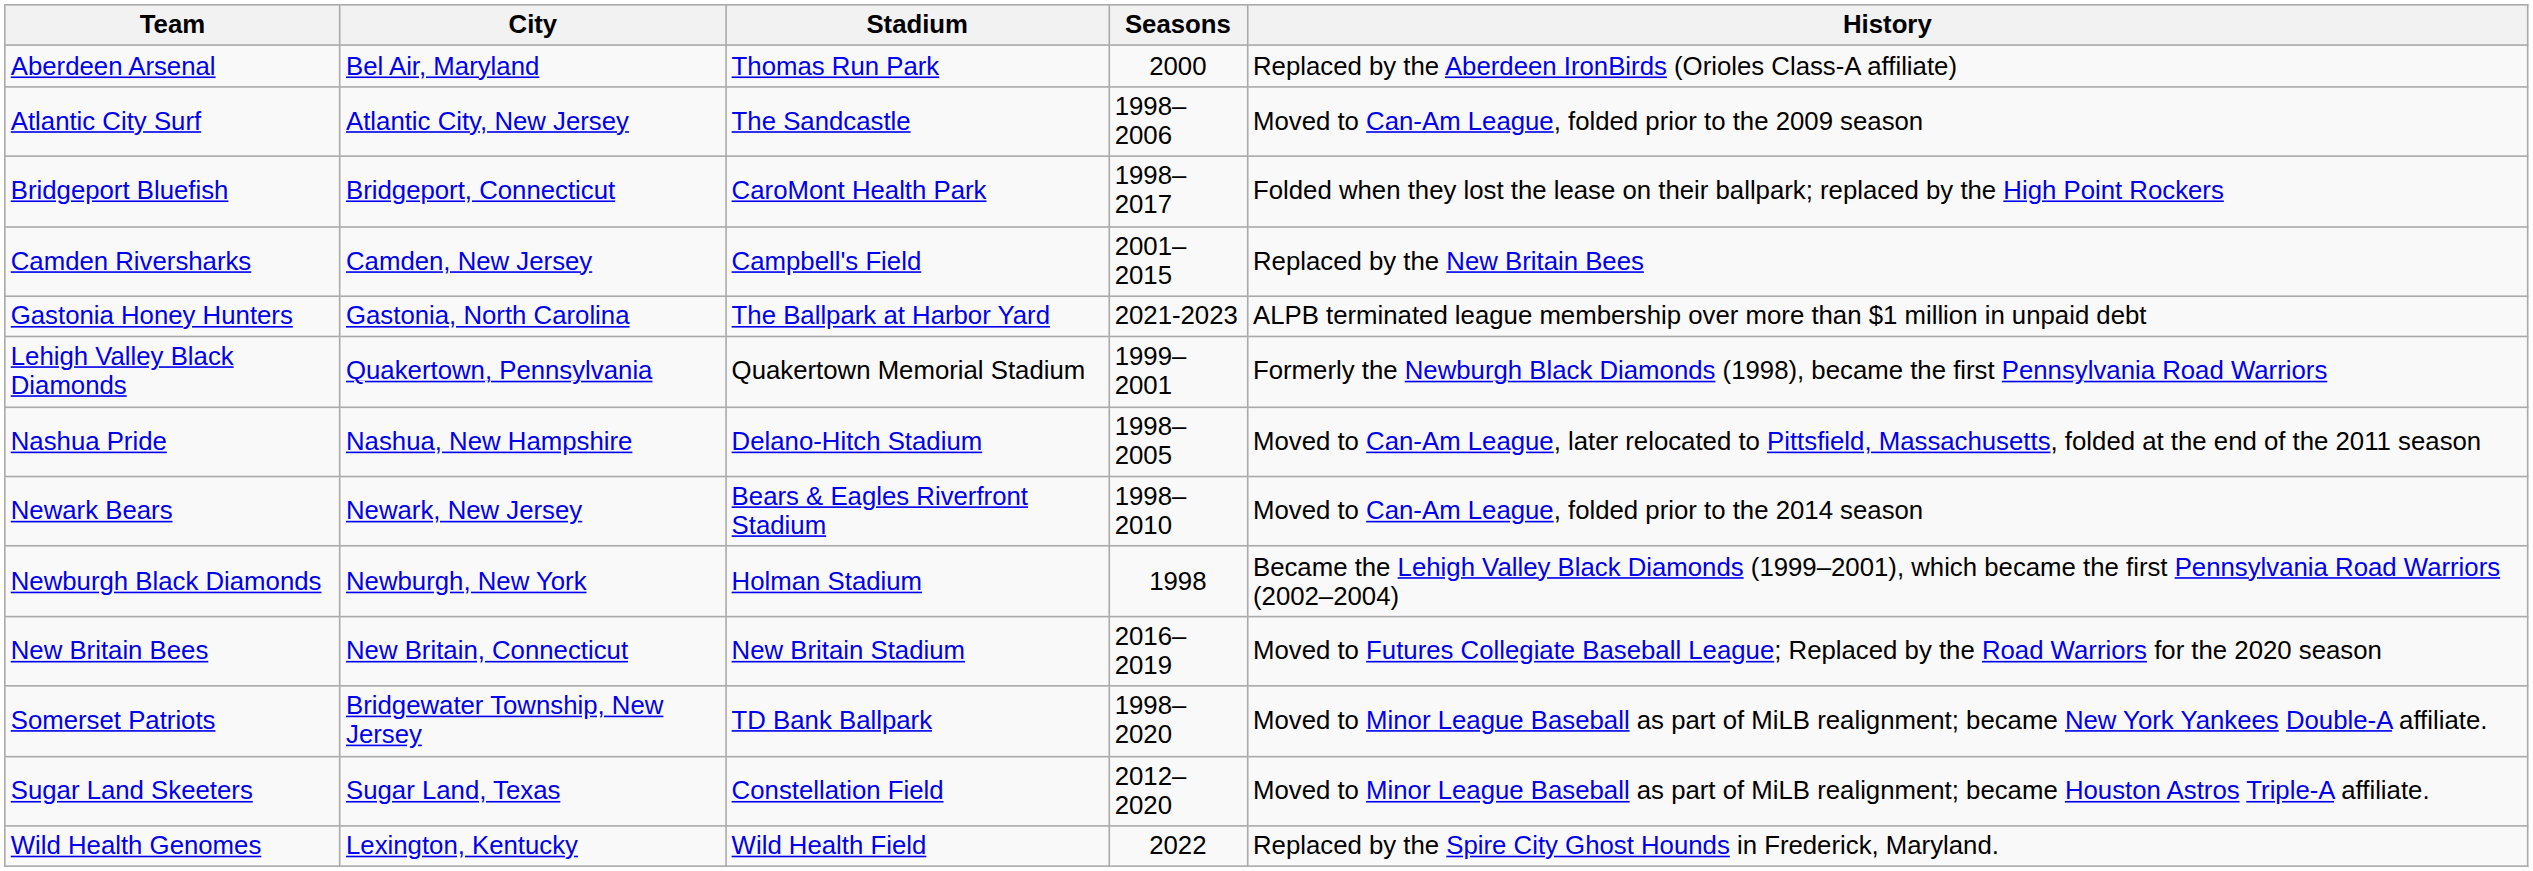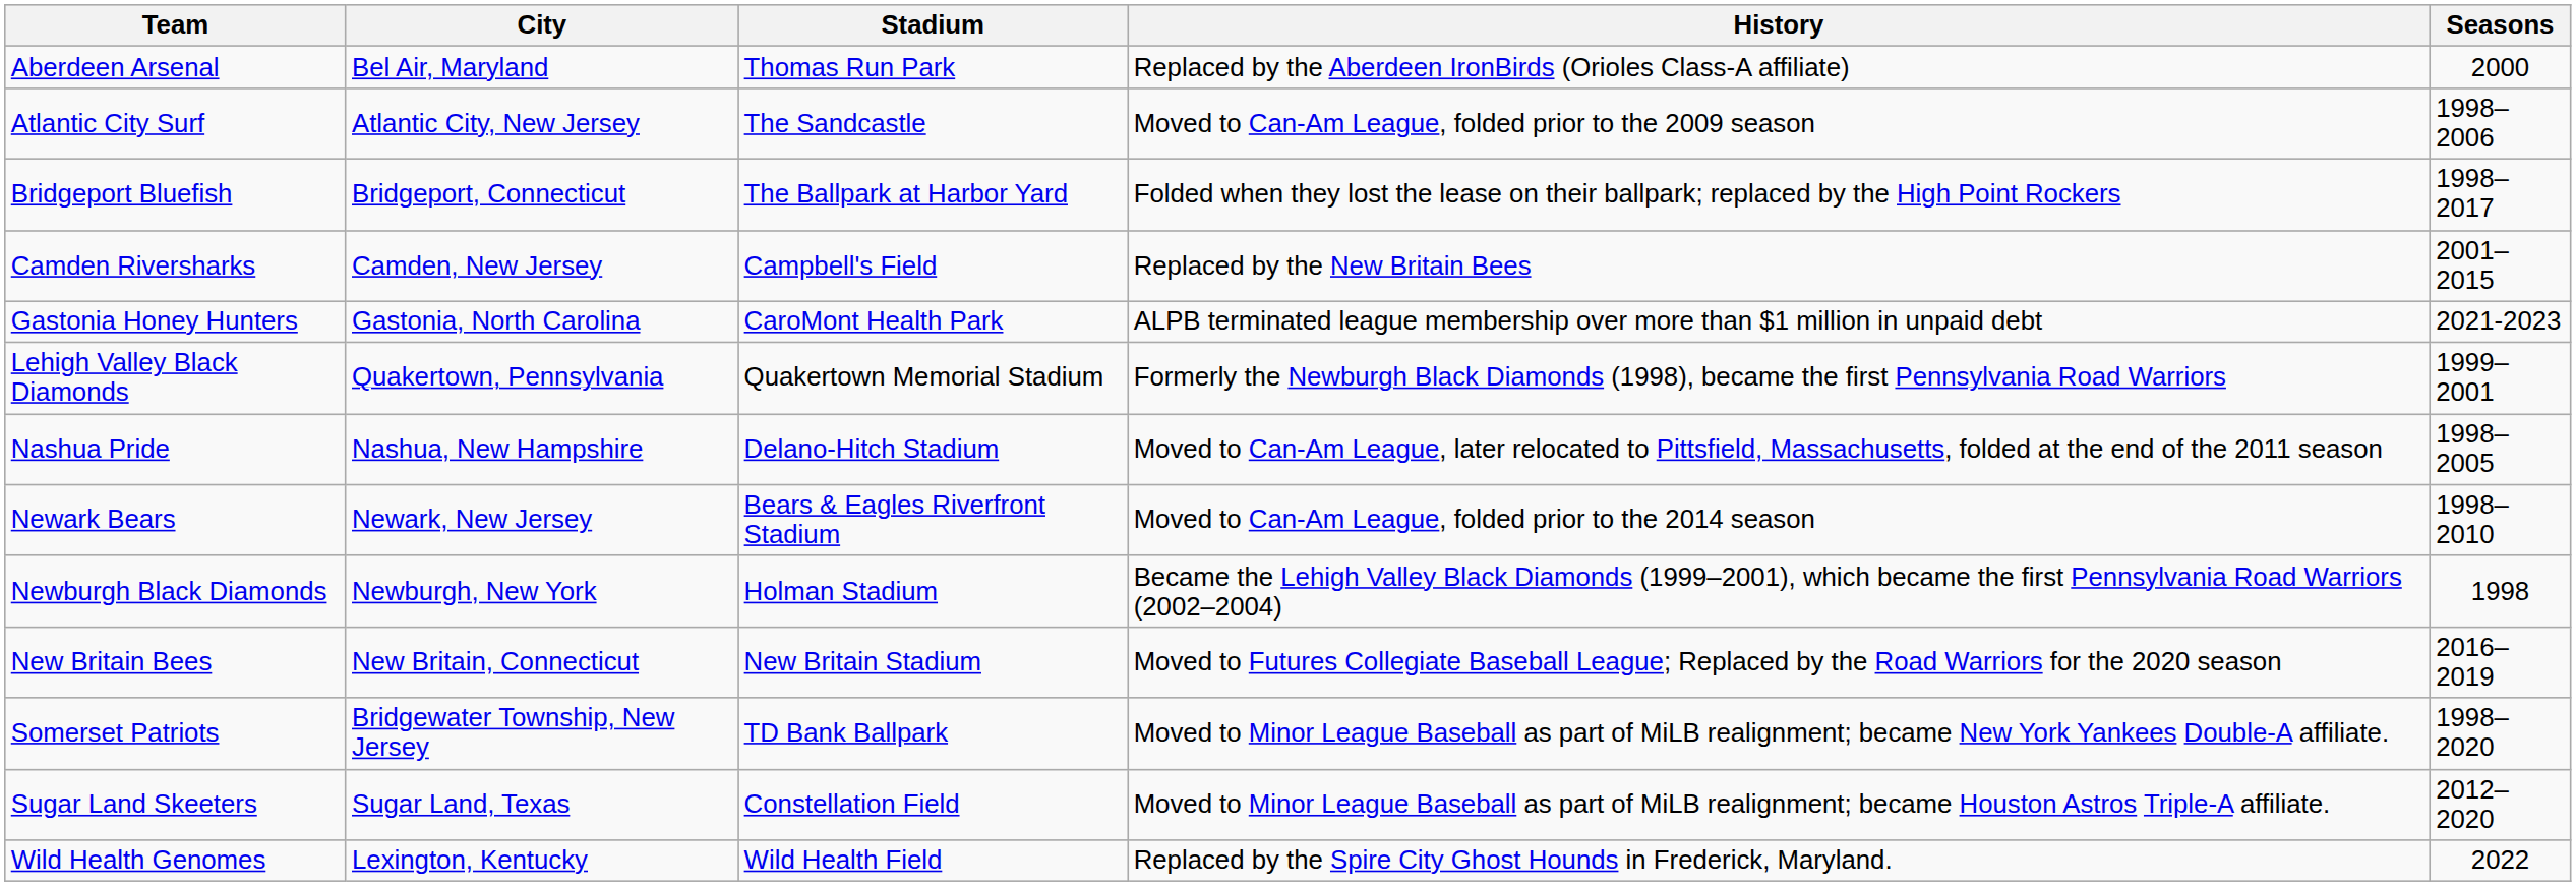columns swapped: Seasons <-> History
Bridgeport Bluefish | Stadium: CaroMont Health Park -> The Ballpark at Harbor Yard
Gastonia Honey Hunters | Stadium: The Ballpark at Harbor Yard -> CaroMont Health Park
